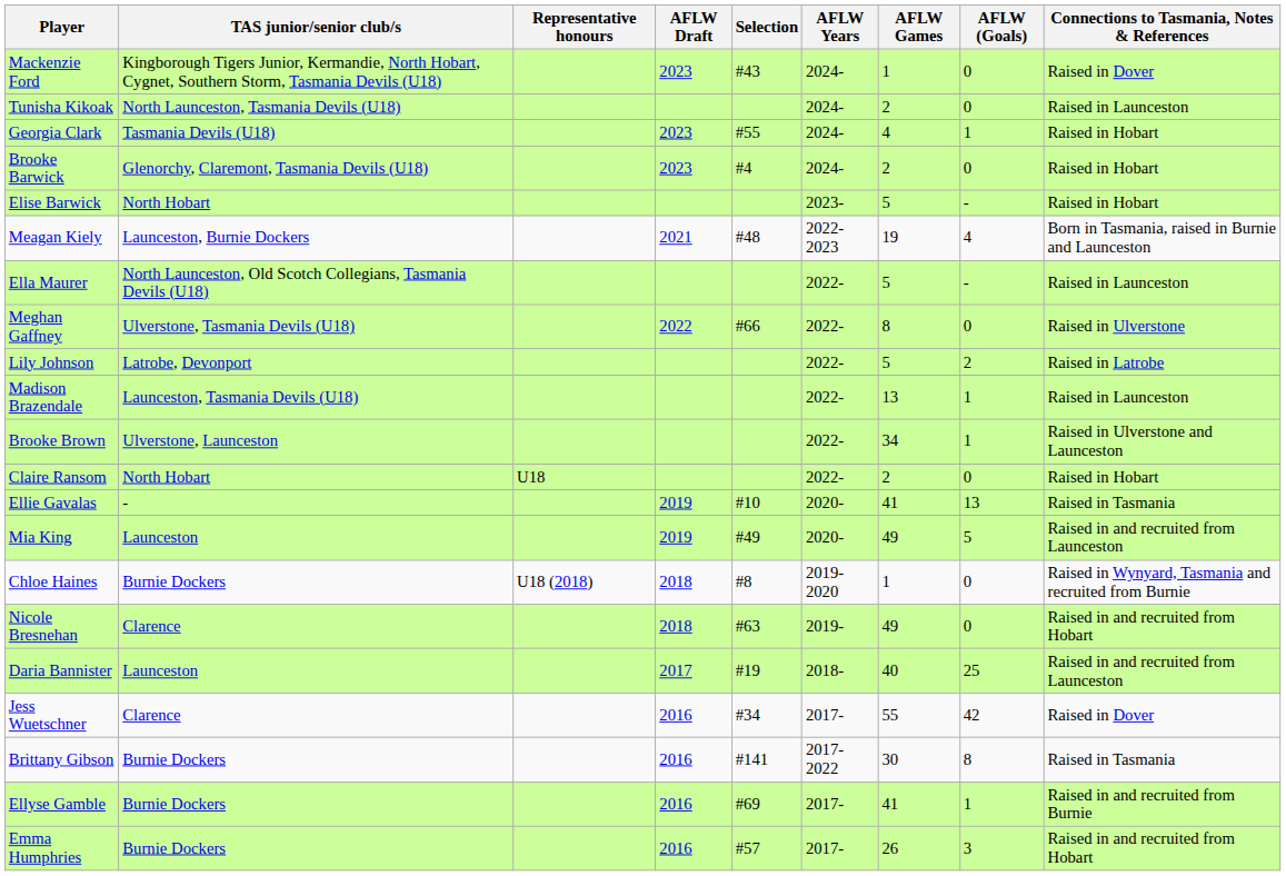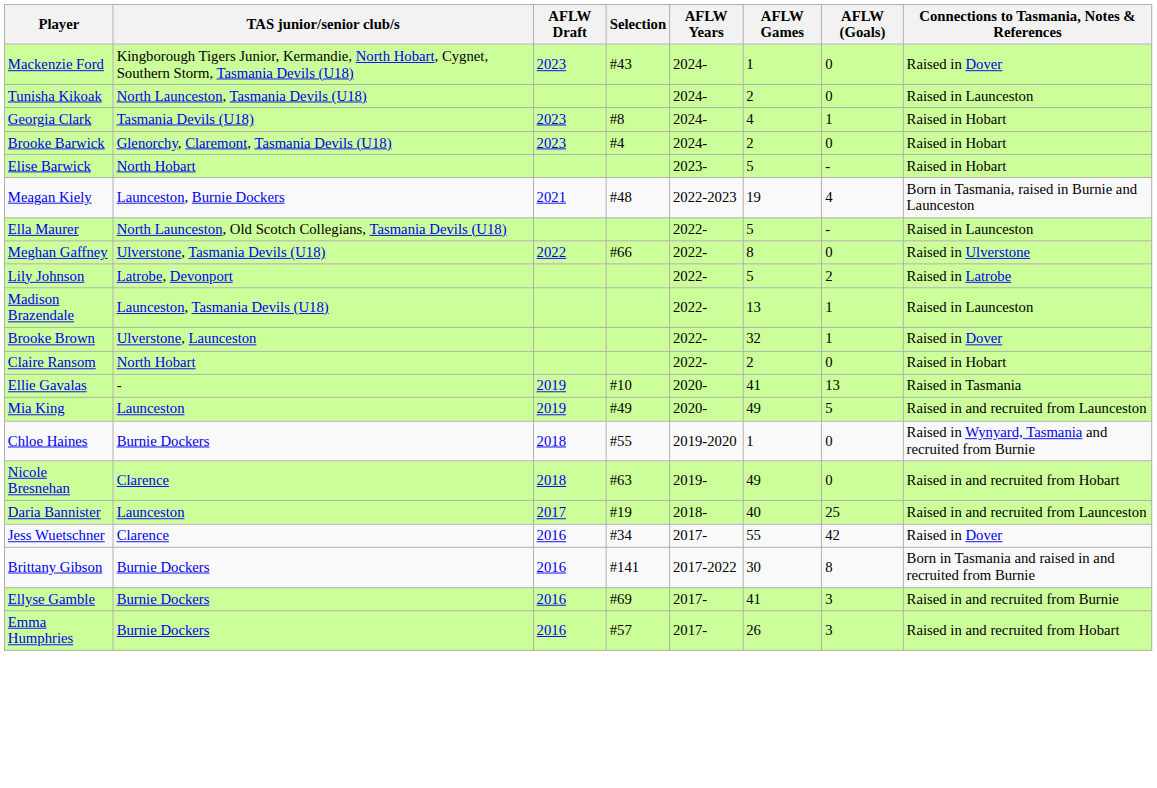- column: Representative honours | U18 | U18 (2018)
Georgia Clark | Selection: #55 -> #8
Brooke Brown | AFLW Games: 34 -> 32
Brooke Brown | Connections to Tasmania, Notes & References: Raised in Ulverstone and Launceston -> Raised in Dover
Chloe Haines | Selection: #8 -> #55
Brittany Gibson | Connections to Tasmania, Notes & References: Raised in Tasmania -> Born in Tasmania and raised in and recruited from Burnie
Ellyse Gamble | AFLW (Goals): 1 -> 3
